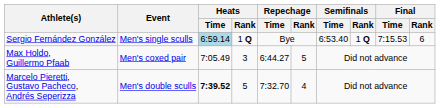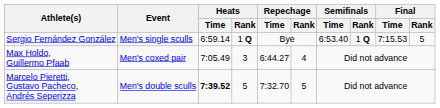Sergio Fernández González | Heats / Time: lightblue background -> no background
Sergio Fernández González | Final / Rank: 6 -> 5
Max Holdo, Guillermo Pfaab | Repechage / Rank: 5 -> 4
Marcelo Pieretti, Gustavo Pacheco, Andrés Seperizza | Repechage / Rank: 4 -> 5
